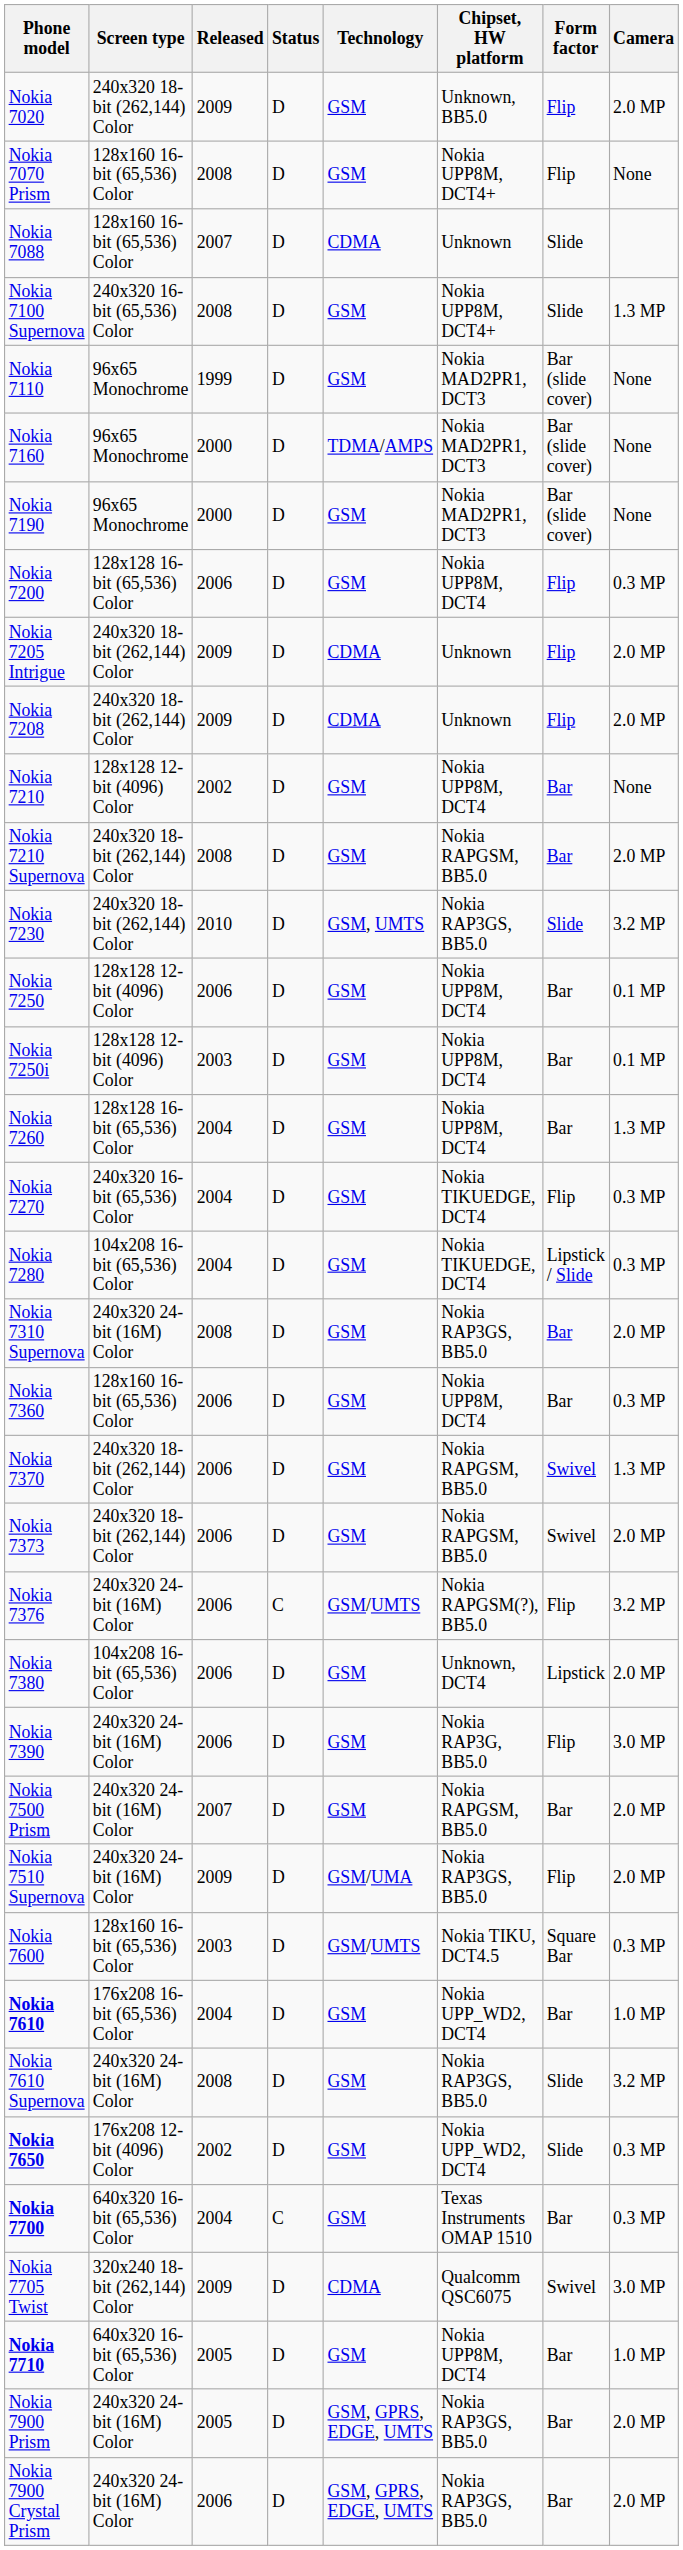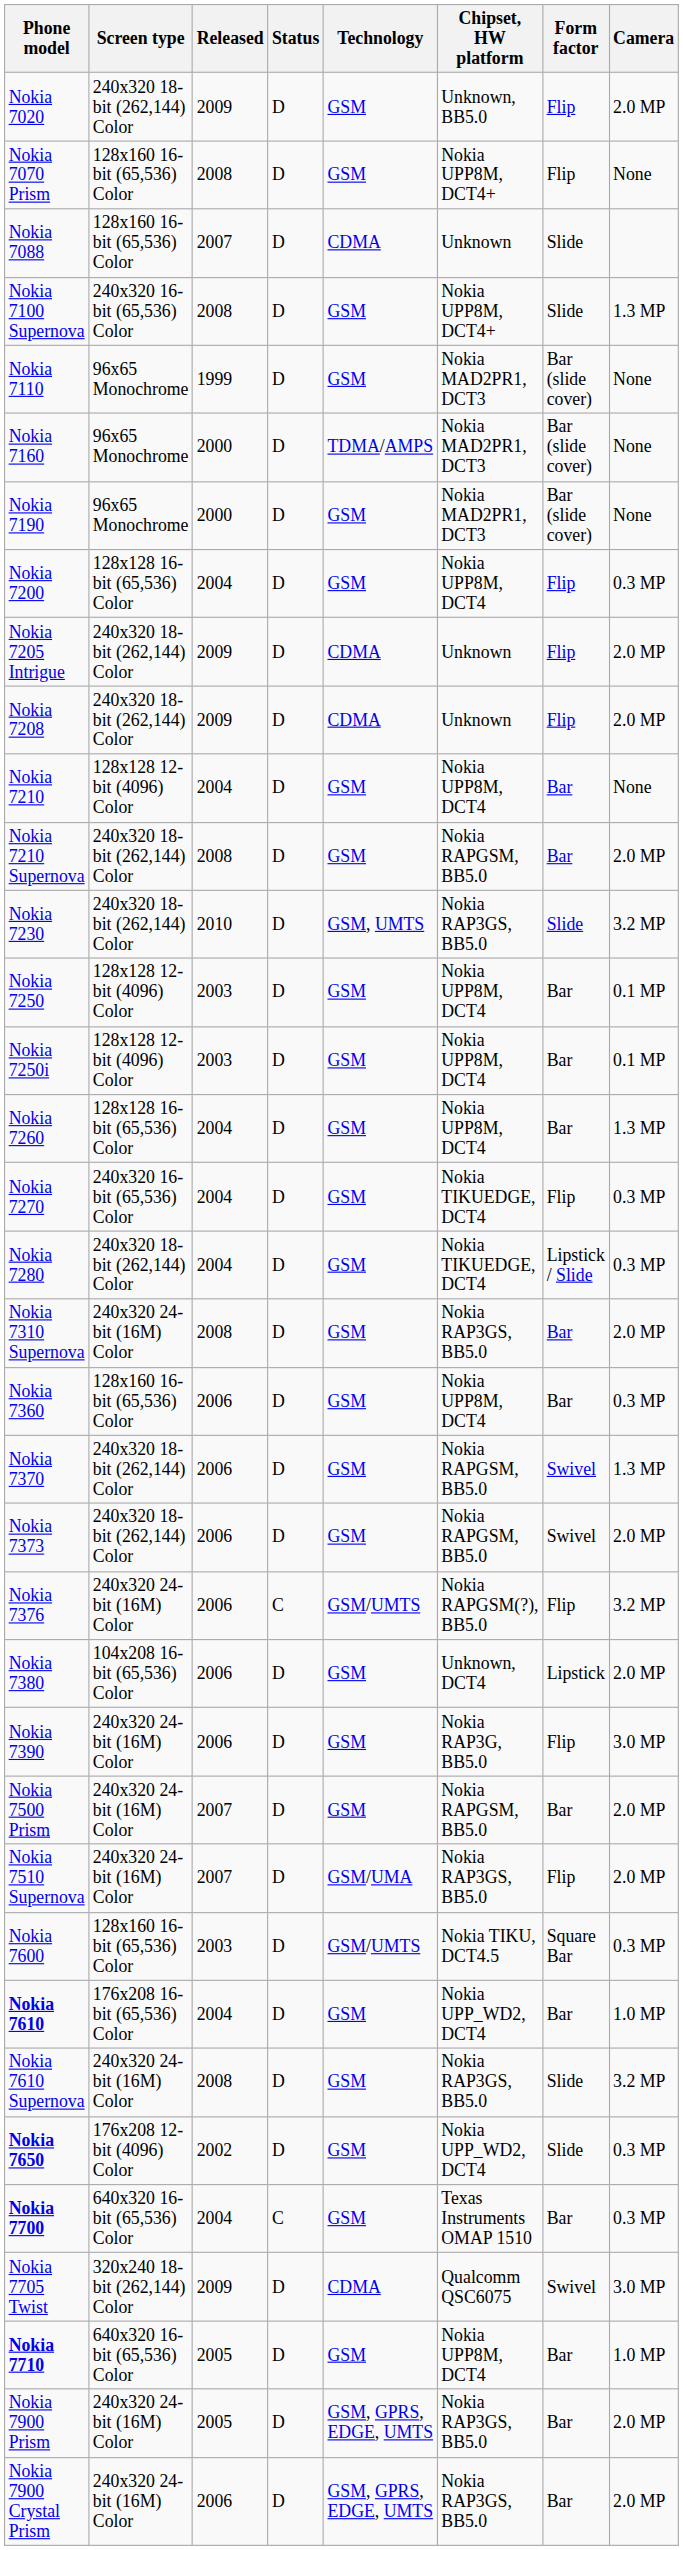Nokia 7200 | Released: 2006 -> 2004
Nokia 7210 | Released: 2002 -> 2004
Nokia 7250 | Released: 2006 -> 2003
Nokia 7280 | Screen type: 104x208 16-bit (65,536) Color -> 240x320 18-bit (262,144) Color
Nokia 7510 Supernova | Released: 2009 -> 2007
